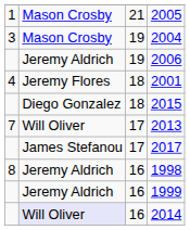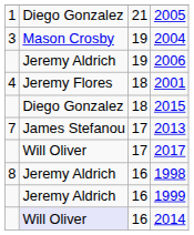2005 | column 2: Mason Crosby -> Diego Gonzalez
2013 | column 2: Will Oliver -> James Stefanou
2017 | column 2: James Stefanou -> Will Oliver
